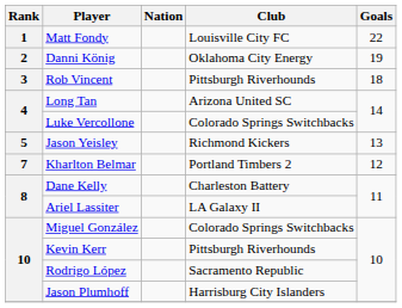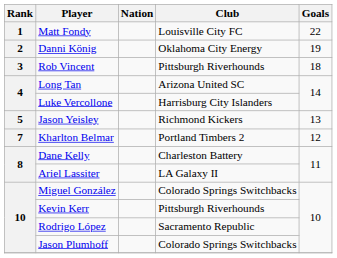Luke Vercollone | Club: Colorado Springs Switchbacks -> Harrisburg City Islanders
Jason Plumhoff | Club: Harrisburg City Islanders -> Colorado Springs Switchbacks
